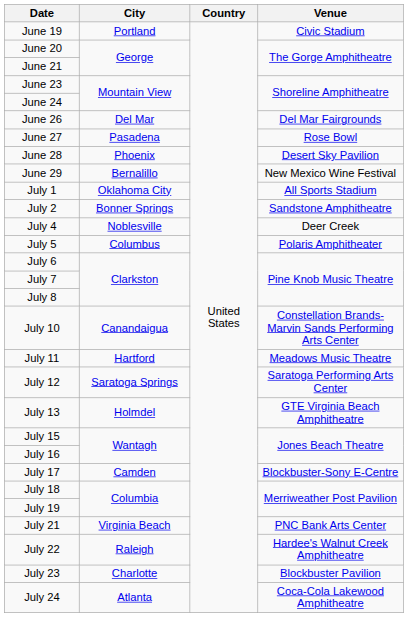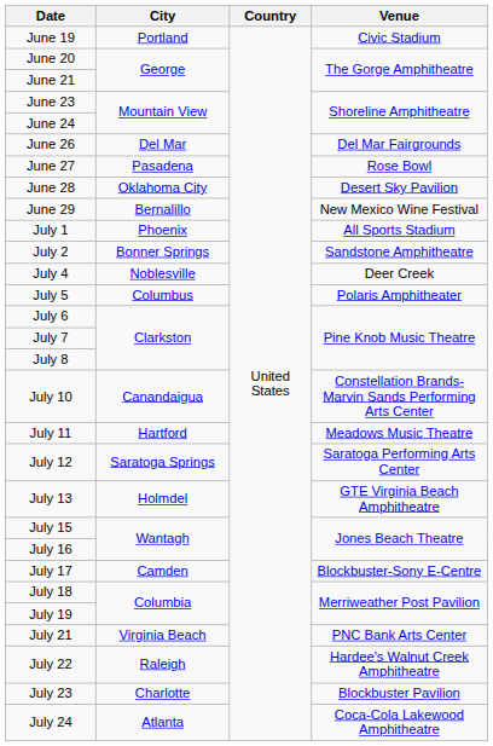June 28 | City: Phoenix -> Oklahoma City
July 1 | City: Oklahoma City -> Phoenix
